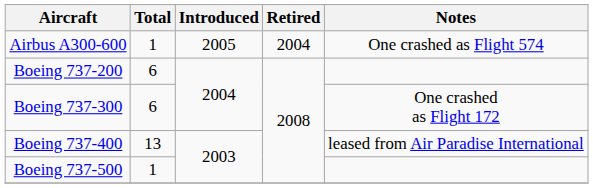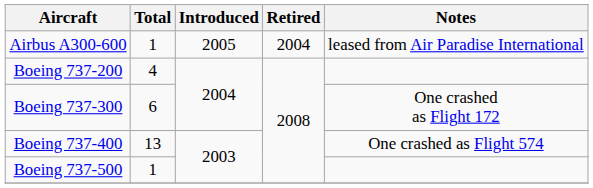Airbus A300-600 | Notes: One crashed as Flight 574 -> leased from Air Paradise International
Boeing 737-200 | Total: 6 -> 4
Boeing 737-400 | Notes: leased from Air Paradise International -> One crashed as Flight 574
